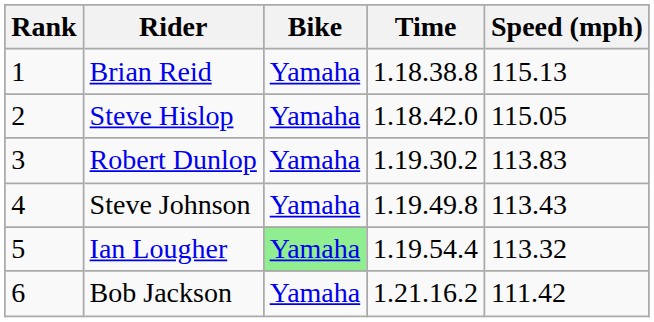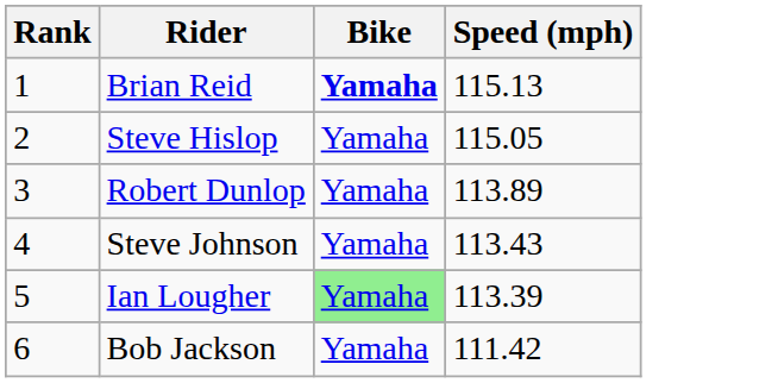- column: Time | 1.18.38.8 | 1.18.42.0 | 1.19.30.2 | 1.19.49.8 | 1.19.54.4 | 1.21.16.2
Brian Reid | Bike: normal -> bold
Robert Dunlop | Speed (mph): 113.83 -> 113.89
Ian Lougher | Speed (mph): 113.32 -> 113.39
